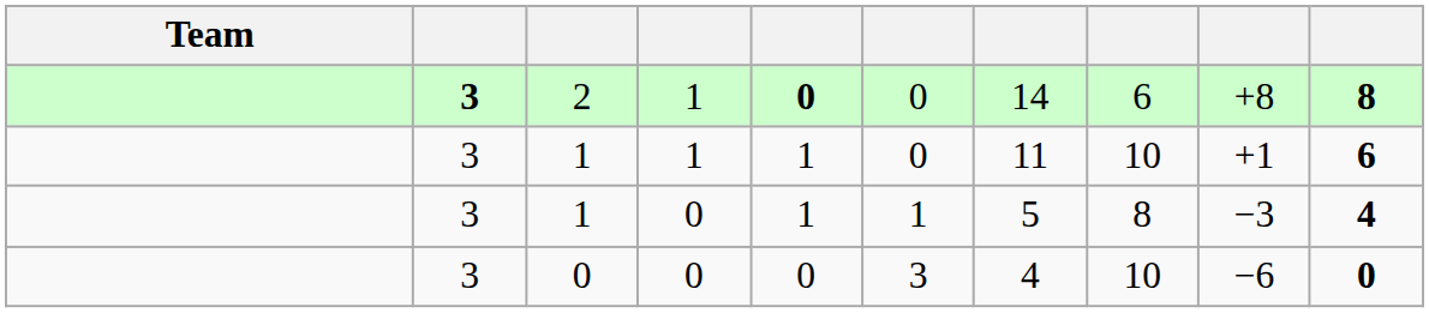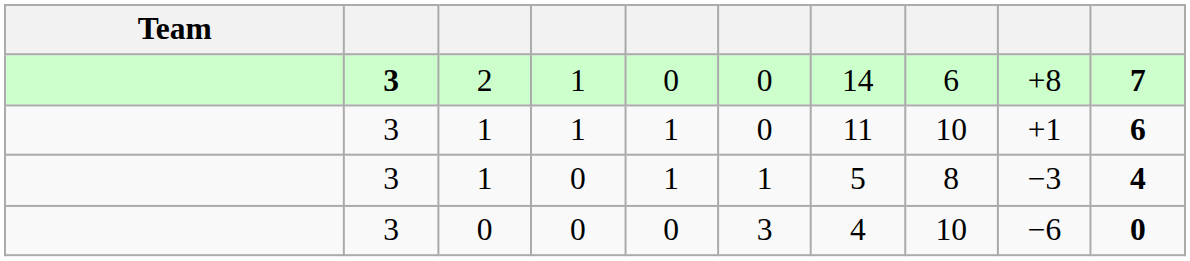2 | column 5: bold -> normal
2 | column 10: 8 -> 7
